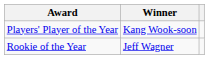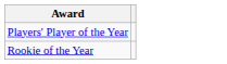- column: Winner | Kang Wook-soon | Jeff Wagner
